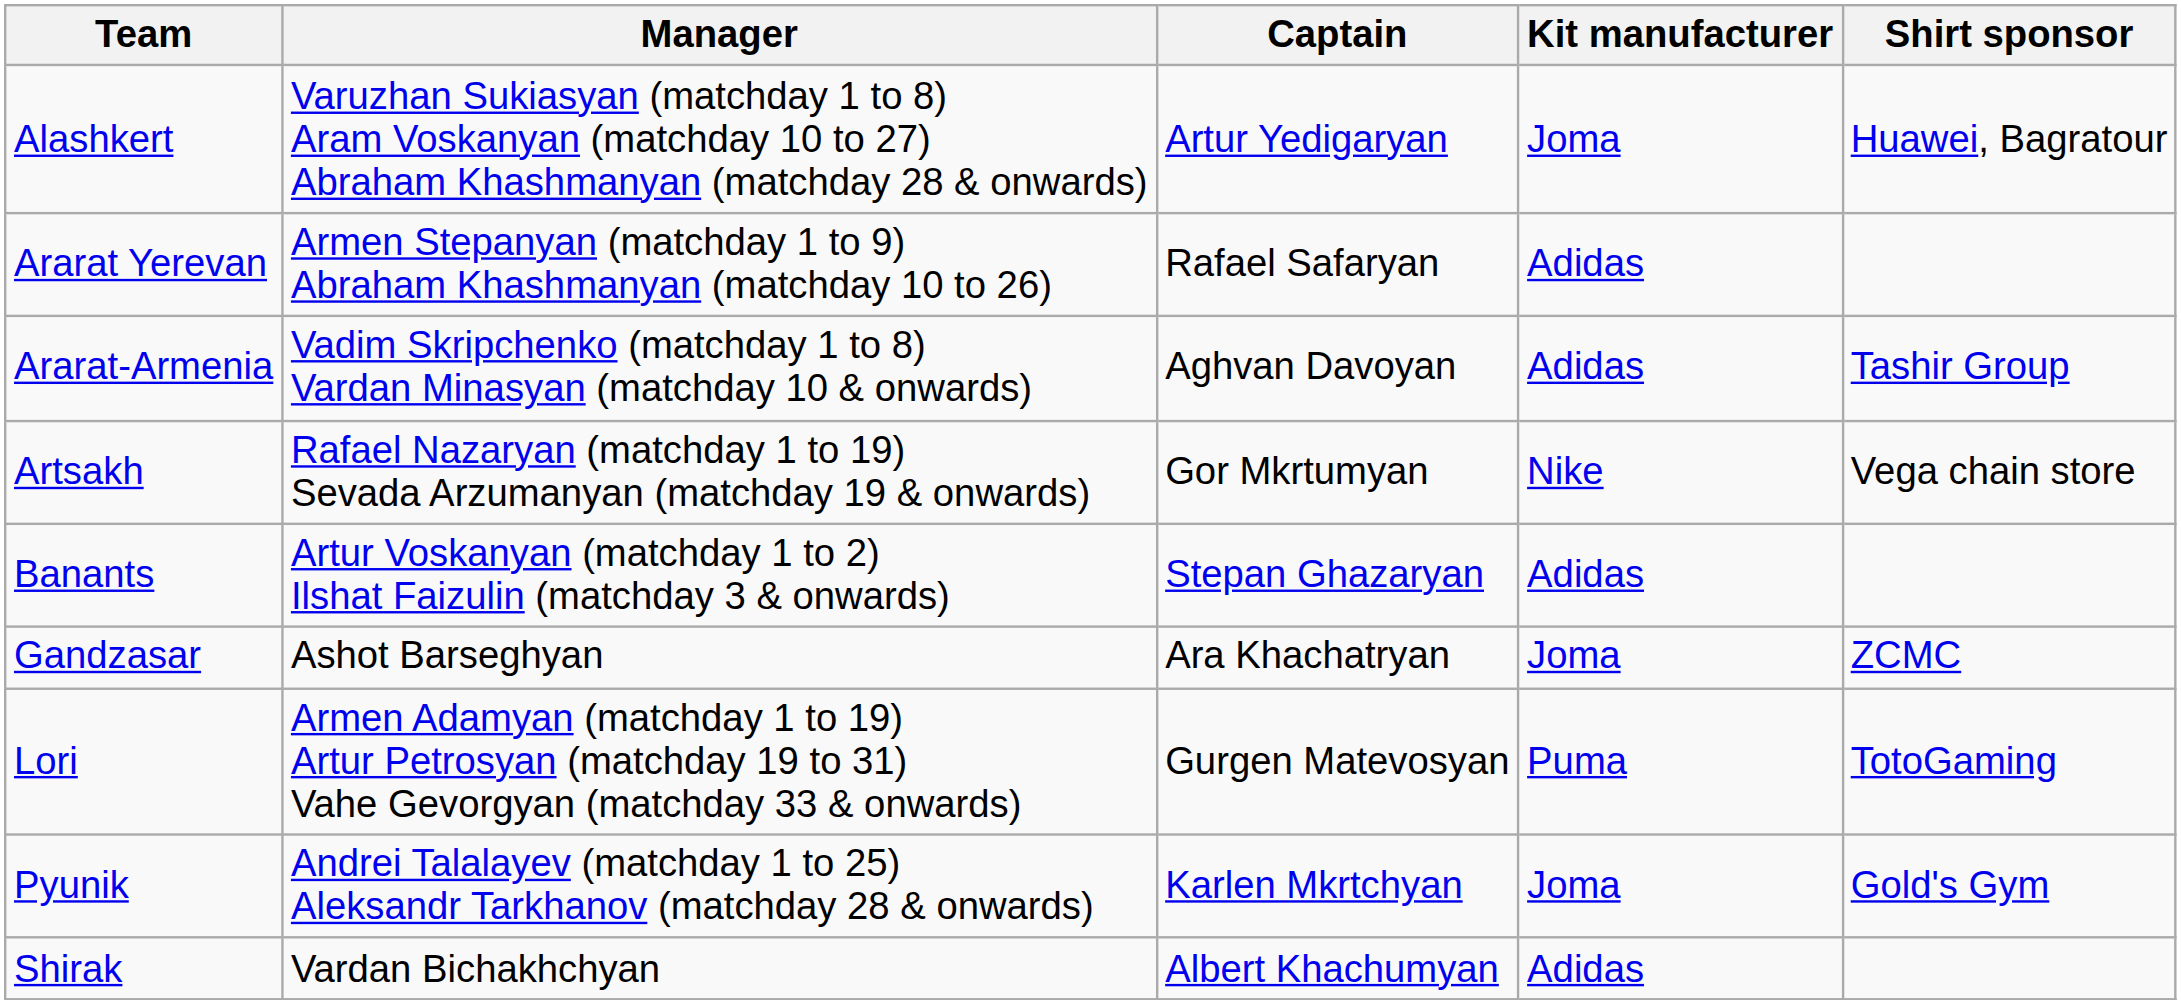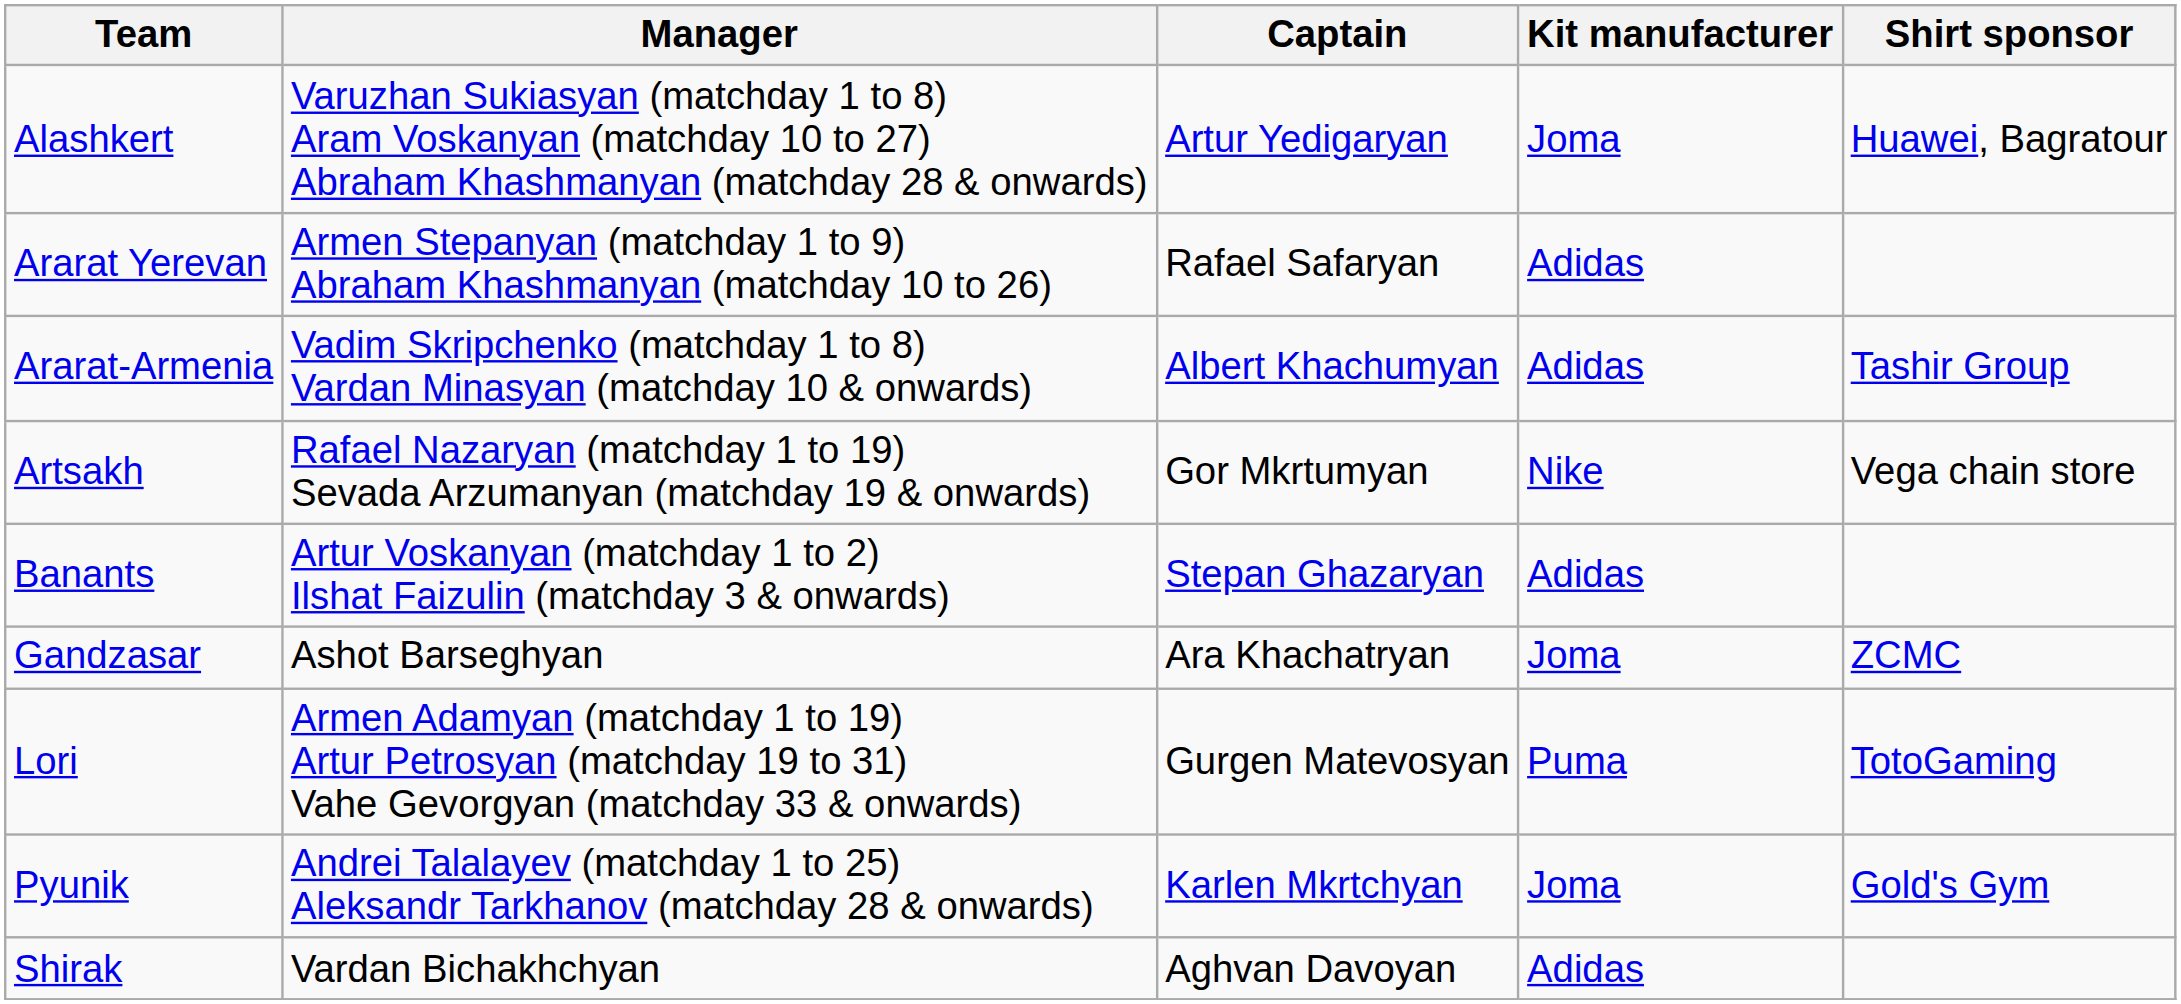Ararat-Armenia | Captain: Aghvan Davoyan -> Albert Khachumyan
Shirak | Captain: Albert Khachumyan -> Aghvan Davoyan
